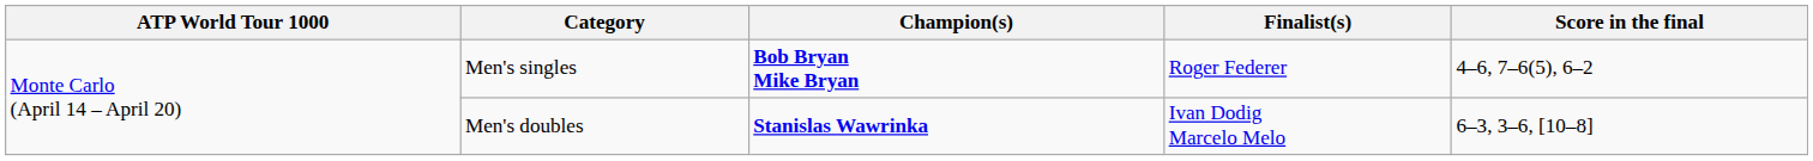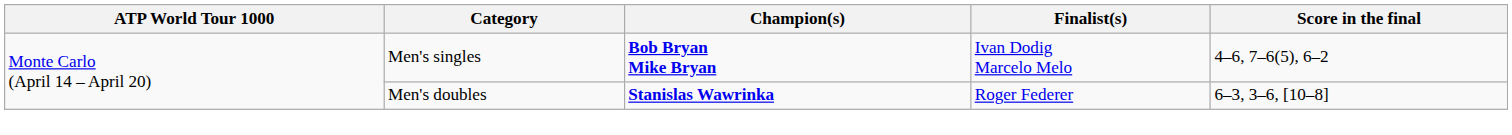Men's singles | Finalist(s): Roger Federer -> Ivan Dodig Marcelo Melo
Men's doubles | Finalist(s): Ivan Dodig Marcelo Melo -> Roger Federer
